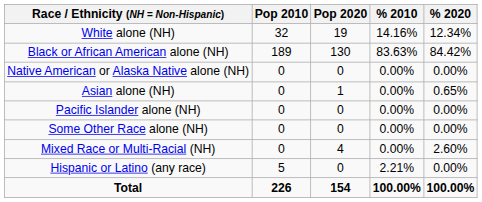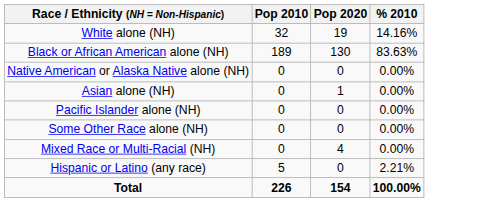- column: % 2020 | 12.34% | 84.42% | 0.00% | 0.65% | 0.00% | 0.00% | 2.60% | 0.00% | 100.00%
